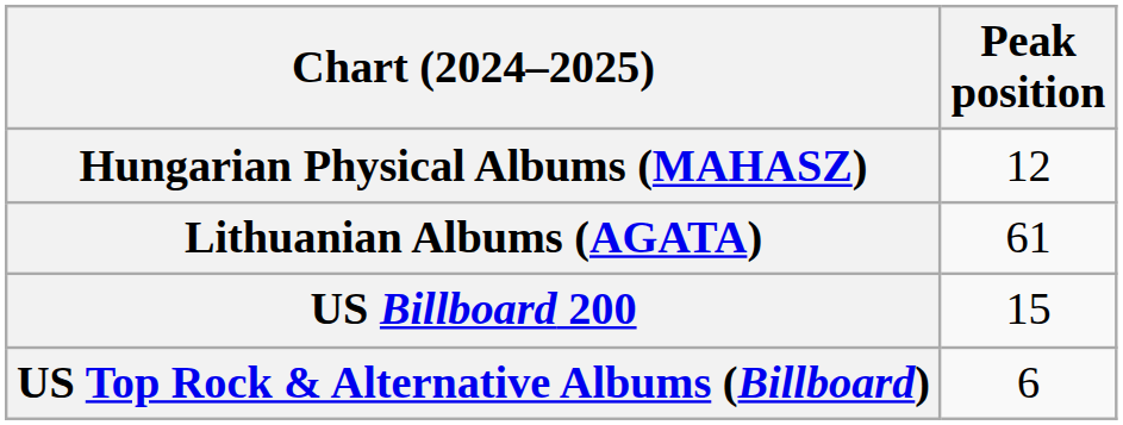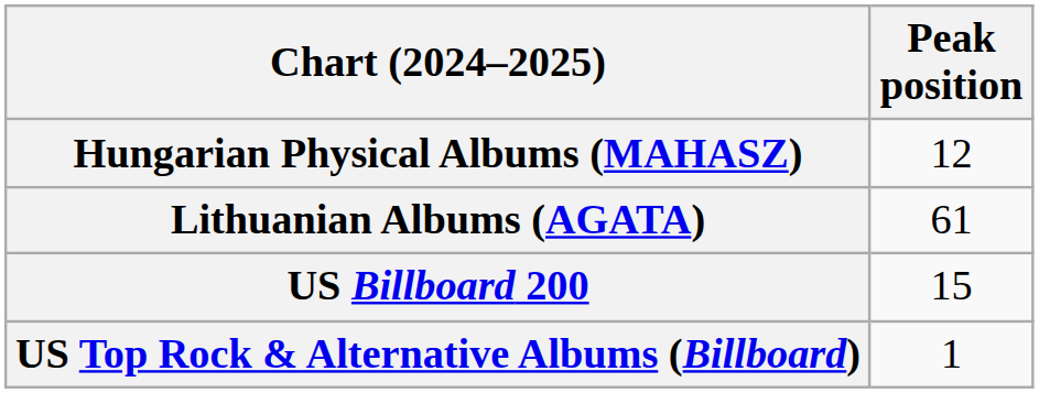US Top Rock & Alternative Albums (Billboard) | Peak position: 6 -> 1
